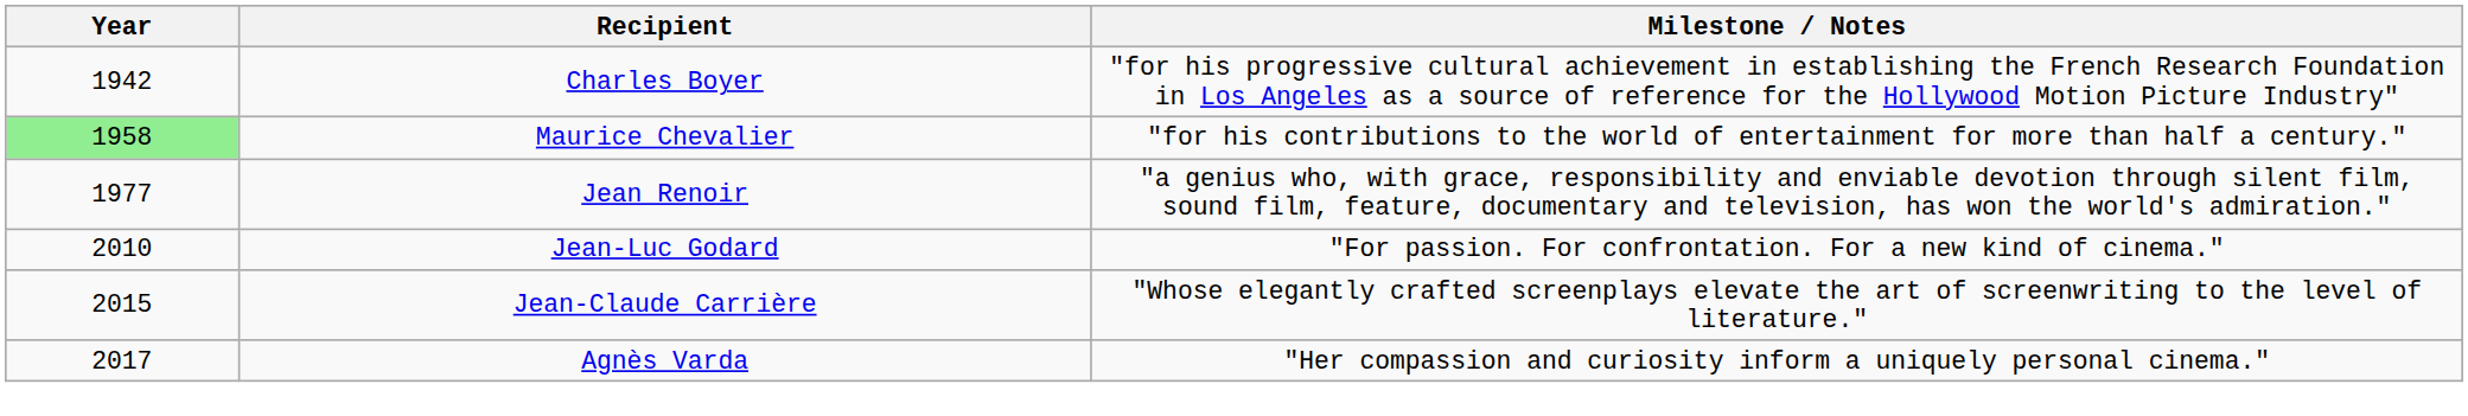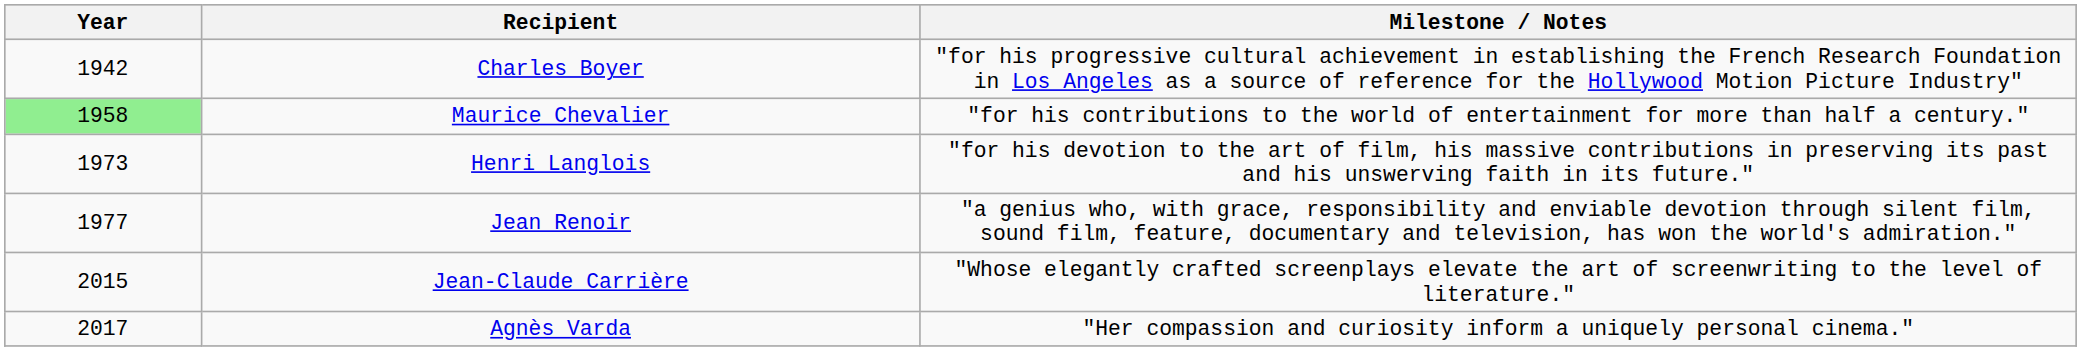+ row: 1973 | Henri Langlois | "for his devotion to the art of film, his massive contributions in preserving its past and his unswerving faith in its future."
- row: 2010 | Jean-Luc Godard | "For passion. For confrontation. For a new kind of cinema."
